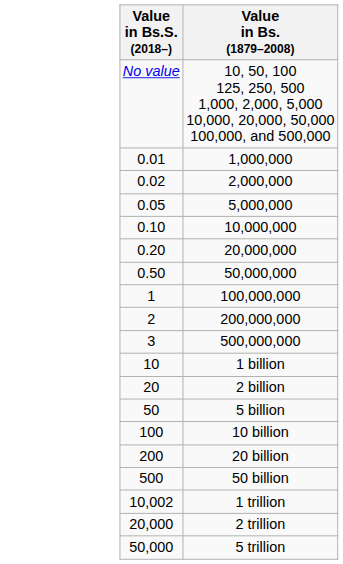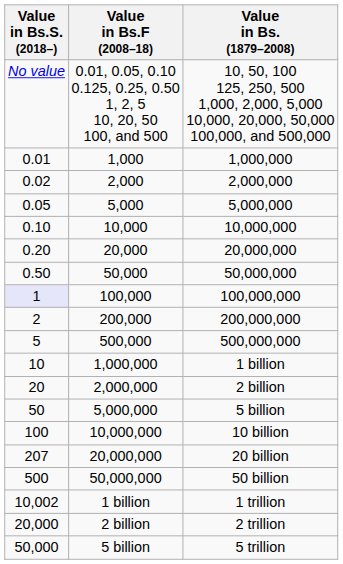+ column: Value in Bs.F (2008–18) | 0.01, 0.05, 0.10 0.125, 0.25, 0.50 1, 2, 5 10, 20, 50 100, and 500 | 1,000 | 2,000 | 5,000 | 10,000 | 20,000 | 50,000 | 100,000 | 200,000 | 500,000 | 1,000,000 | 2,000,000 | 5,000,000 | 10,000,000 | 20,000,000 | 50,000,000 | 1 billion | 2 billion | 5 billion
100,000,000 | Value in Bs.S. (2018–): no background -> lavender background
500,000,000 | Value in Bs.S. (2018–): 3 -> 5
20 billion | Value in Bs.S. (2018–): 200 -> 207
